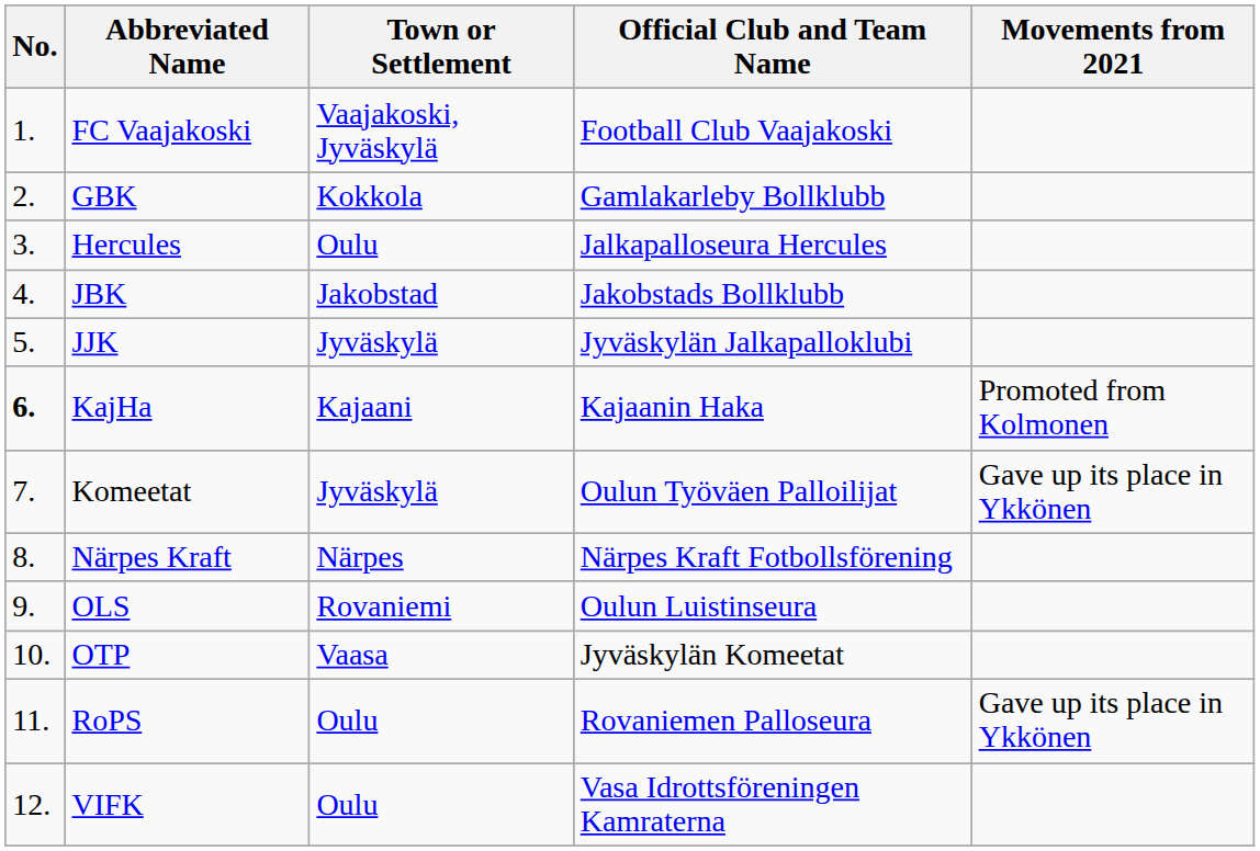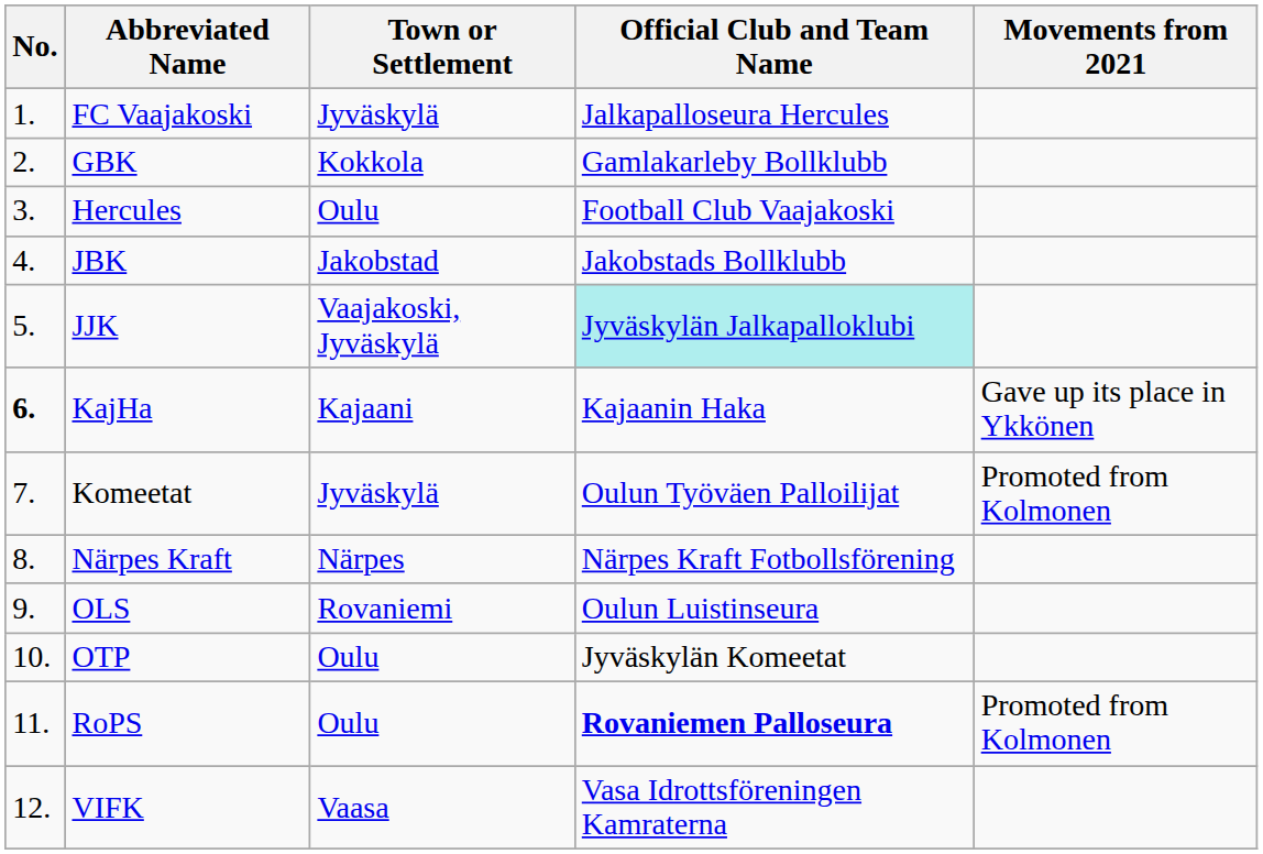FC Vaajakoski | Town or Settlement: Vaajakoski, Jyväskylä -> Jyväskylä
FC Vaajakoski | Official Club and Team Name: Football Club Vaajakoski -> Jalkapalloseura Hercules
Hercules | Official Club and Team Name: Jalkapalloseura Hercules -> Football Club Vaajakoski
JJK | Town or Settlement: Jyväskylä -> Vaajakoski, Jyväskylä
JJK | Official Club and Team Name: no background -> paleturquoise background
KajHa | Movements from 2021: Promoted from Kolmonen -> Gave up its place in Ykkönen
Komeetat | Movements from 2021: Gave up its place in Ykkönen -> Promoted from Kolmonen
OTP | Town or Settlement: Vaasa -> Oulu
RoPS | Official Club and Team Name: normal -> bold
RoPS | Movements from 2021: Gave up its place in Ykkönen -> Promoted from Kolmonen
VIFK | Town or Settlement: Oulu -> Vaasa
